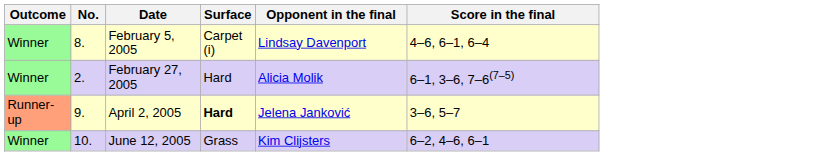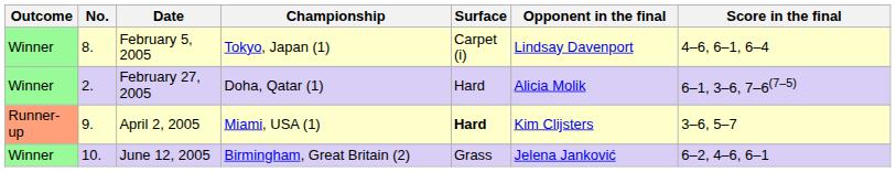+ column: Championship | Tokyo, Japan (1) | Doha, Qatar (1) | Miami, USA (1) | Birmingham, Great Britain (2)
April 2, 2005 | Opponent in the final: Jelena Janković -> Kim Clijsters
June 12, 2005 | Opponent in the final: Kim Clijsters -> Jelena Janković
